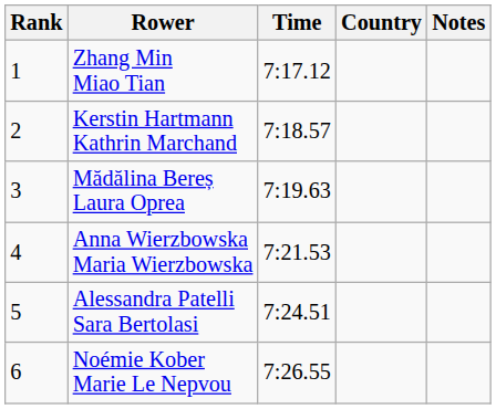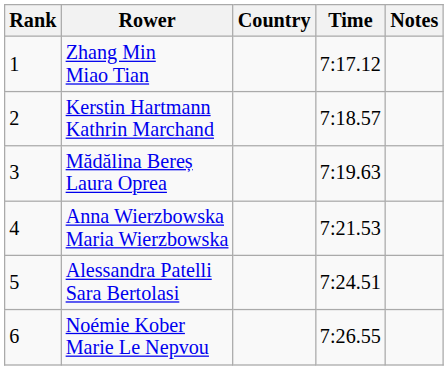columns swapped: Country <-> Time
